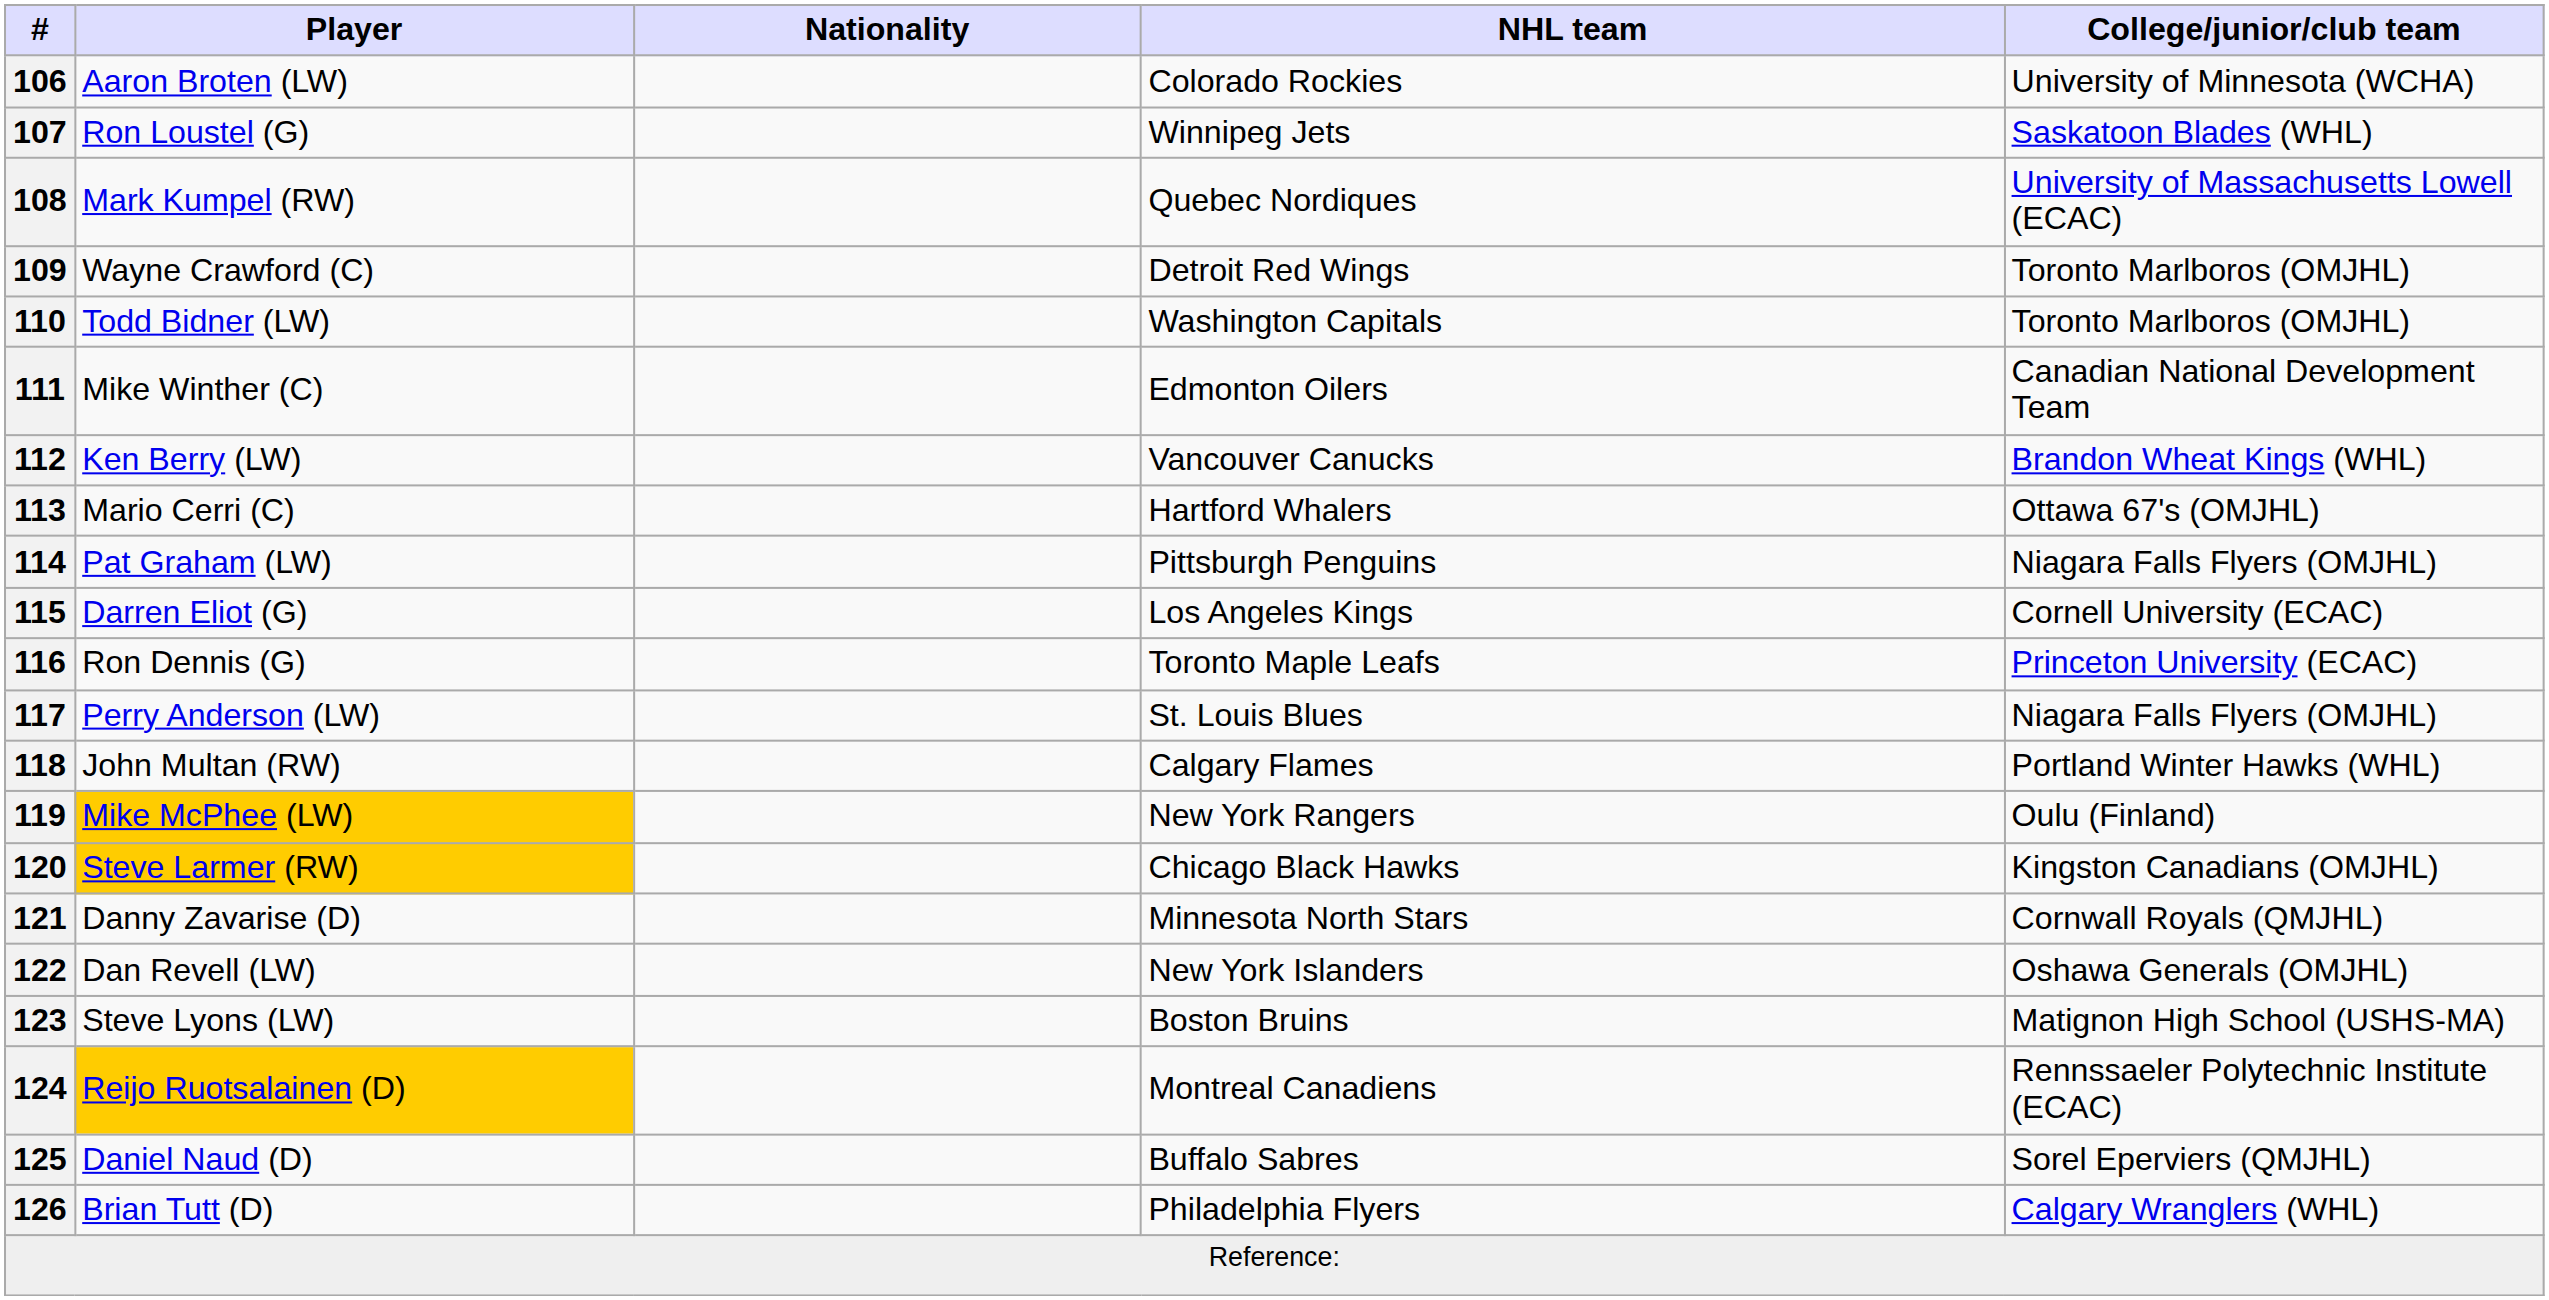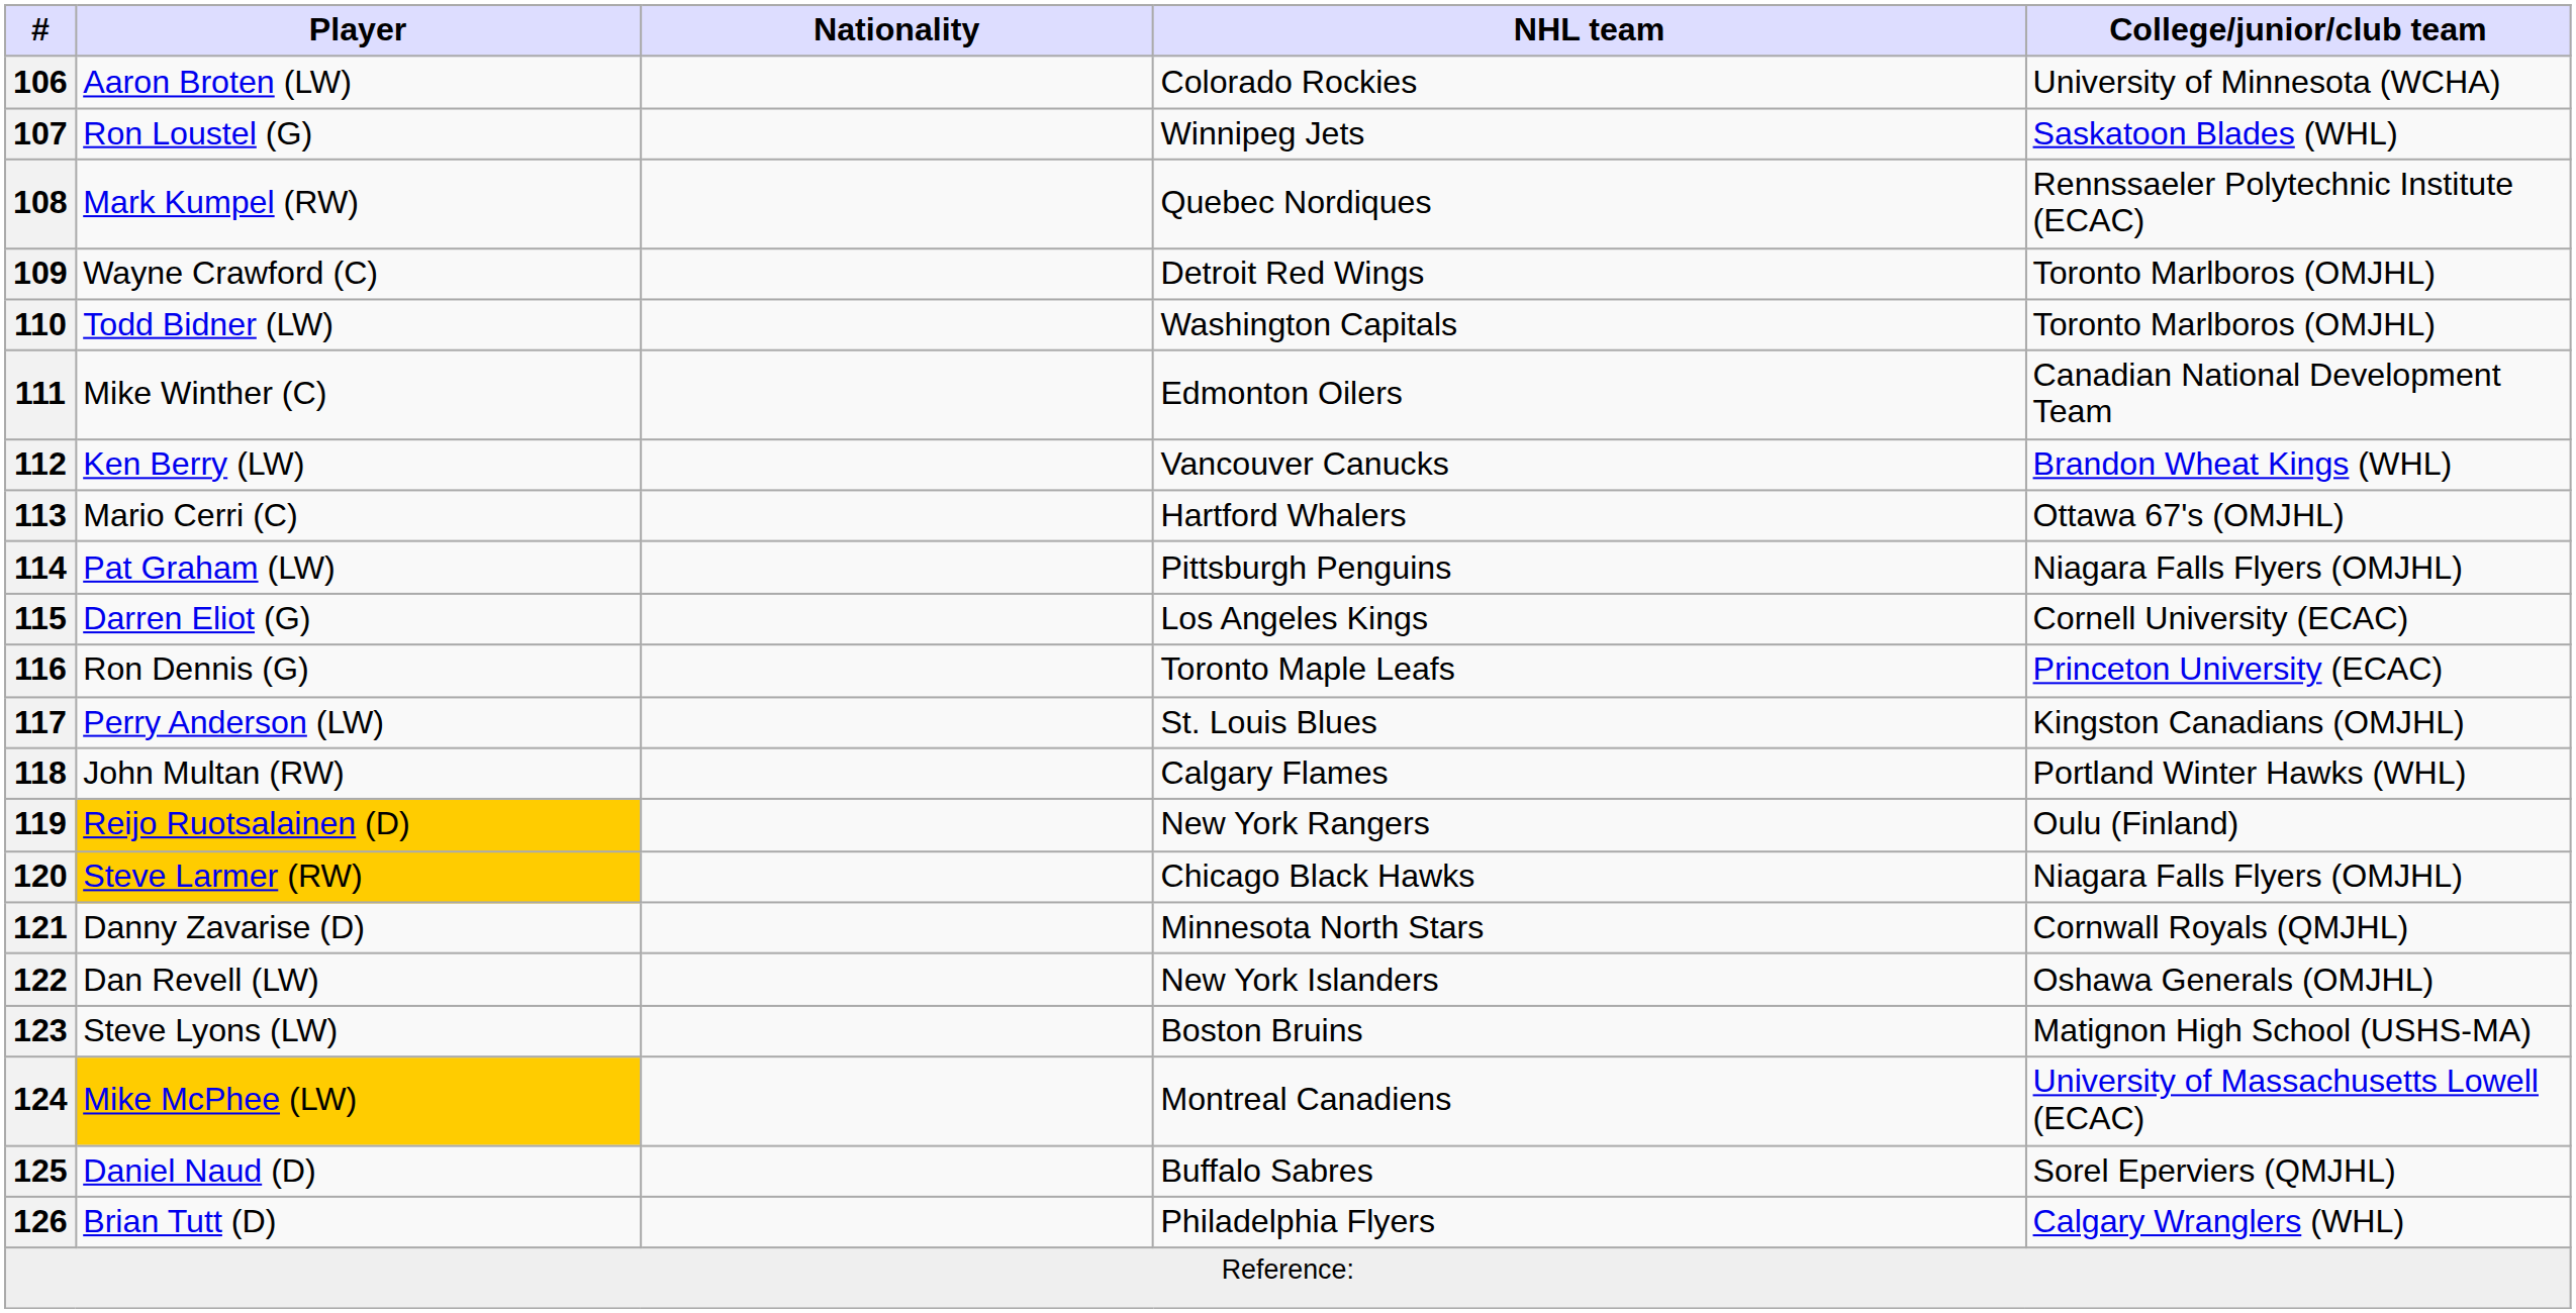108 | College/junior/club team: University of Massachusetts Lowell (ECAC) -> Rennssaeler Polytechnic Institute (ECAC)
117 | College/junior/club team: Niagara Falls Flyers (OMJHL) -> Kingston Canadians (OMJHL)
119 | Player: Mike McPhee (LW) -> Reijo Ruotsalainen (D)
120 | College/junior/club team: Kingston Canadians (OMJHL) -> Niagara Falls Flyers (OMJHL)
124 | Player: Reijo Ruotsalainen (D) -> Mike McPhee (LW)
124 | College/junior/club team: Rennssaeler Polytechnic Institute (ECAC) -> University of Massachusetts Lowell (ECAC)
